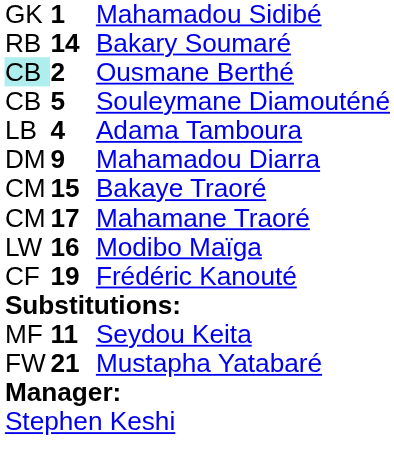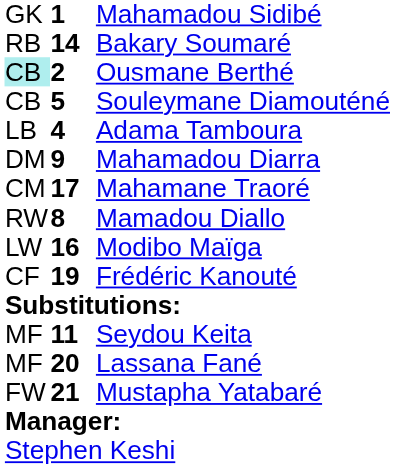- row: CM | 15 | Bakaye Traoré
+ row: RW | 8 | Mamadou Diallo
+ row: MF | 20 | Lassana Fané
